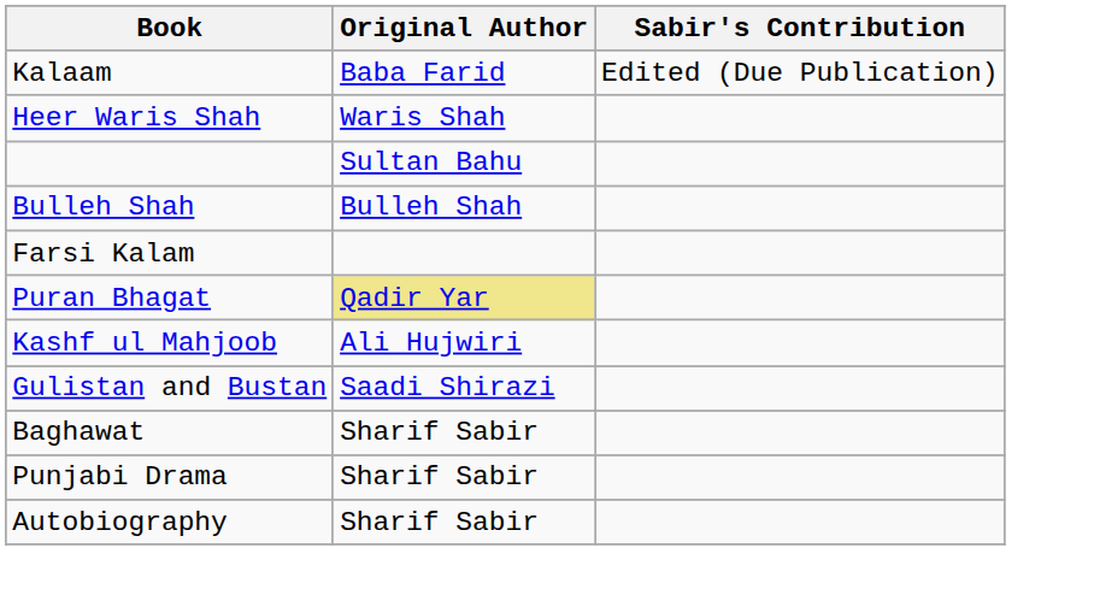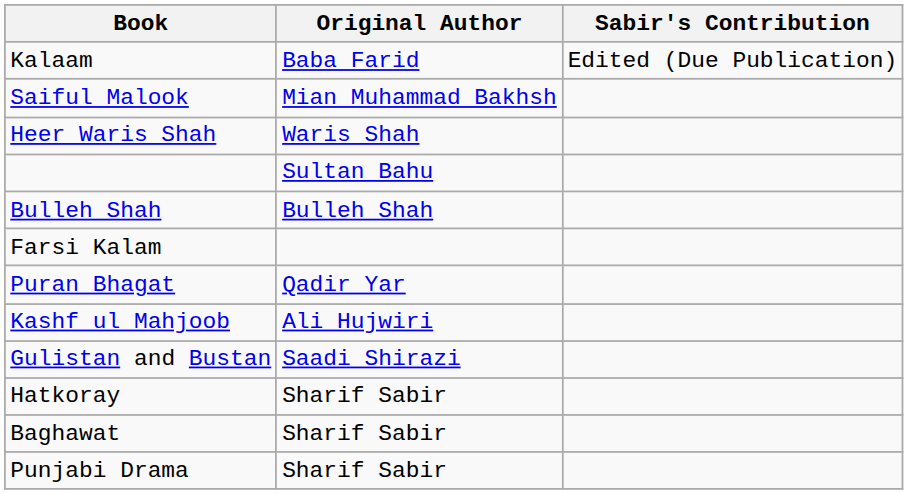+ row: Saiful Malook | Mian Muhammad Bakhsh
Puran Bhagat | Original Author: khaki background -> no background
+ row: Hatkoray | Sharif Sabir
- row: Autobiography | Sharif Sabir
